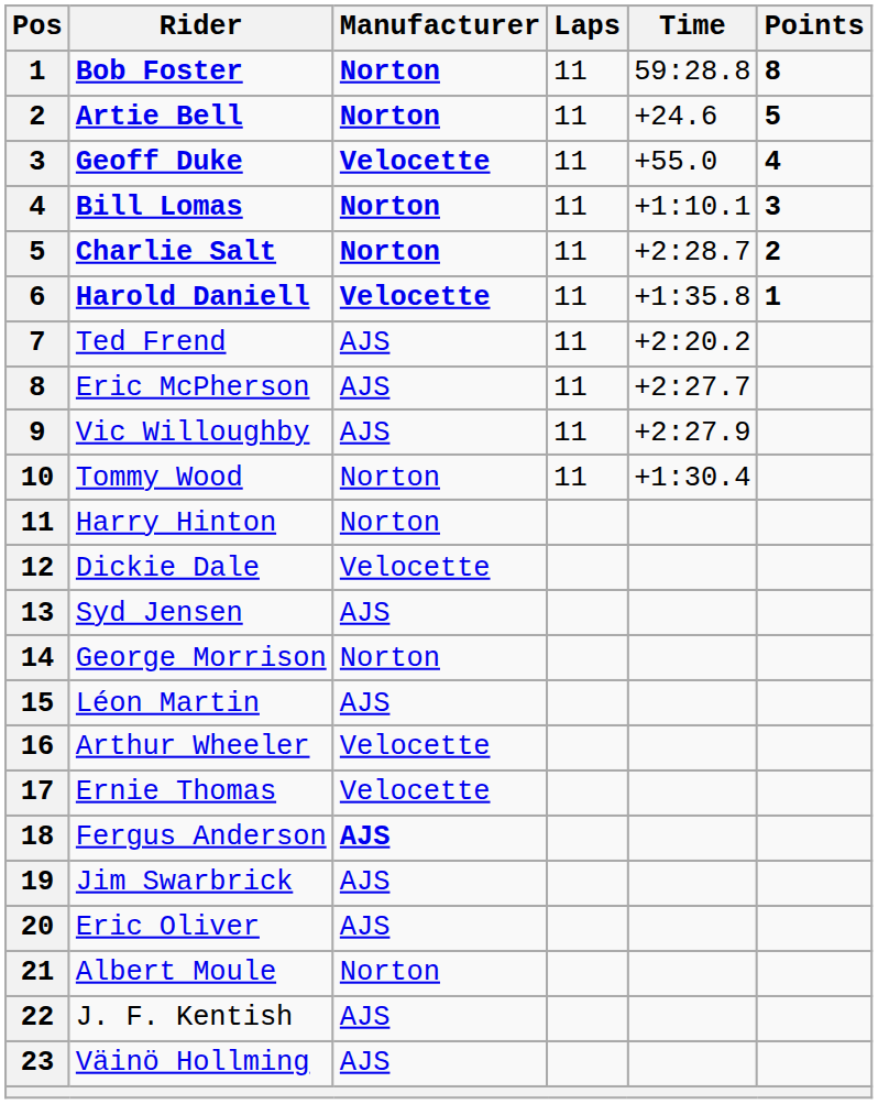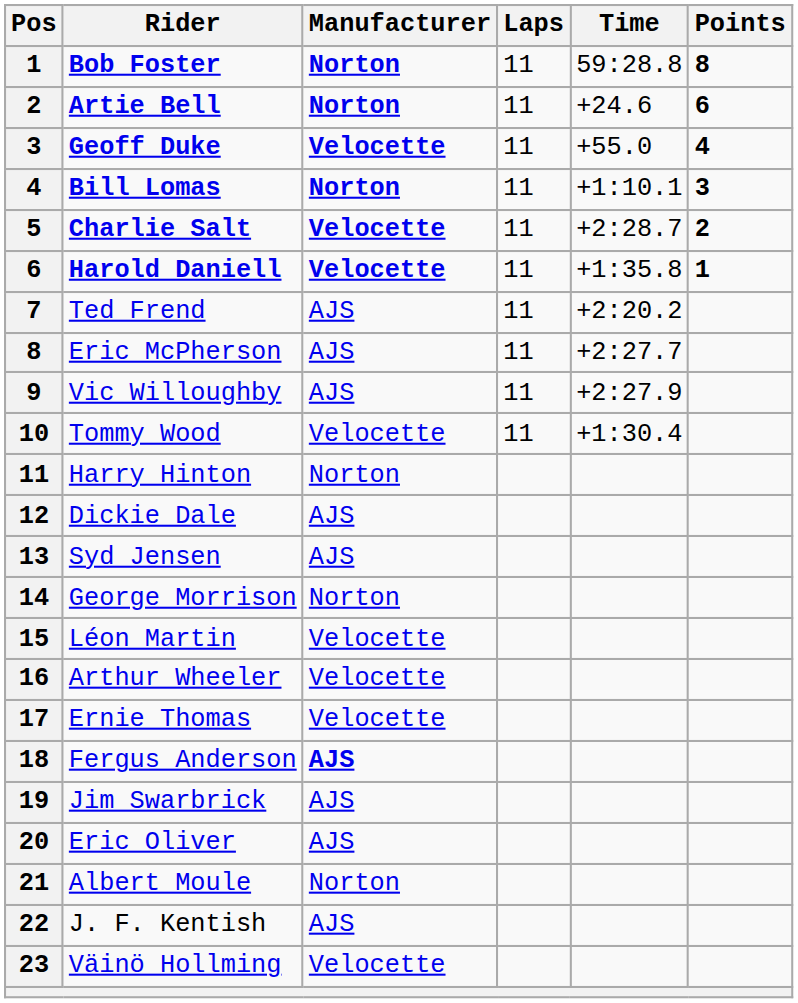Artie Bell | Points: 5 -> 6
Charlie Salt | Manufacturer: Norton -> Velocette
Tommy Wood | Manufacturer: Norton -> Velocette
Dickie Dale | Manufacturer: Velocette -> AJS
Léon Martin | Manufacturer: AJS -> Velocette
Väinö Hollming | Manufacturer: AJS -> Velocette
